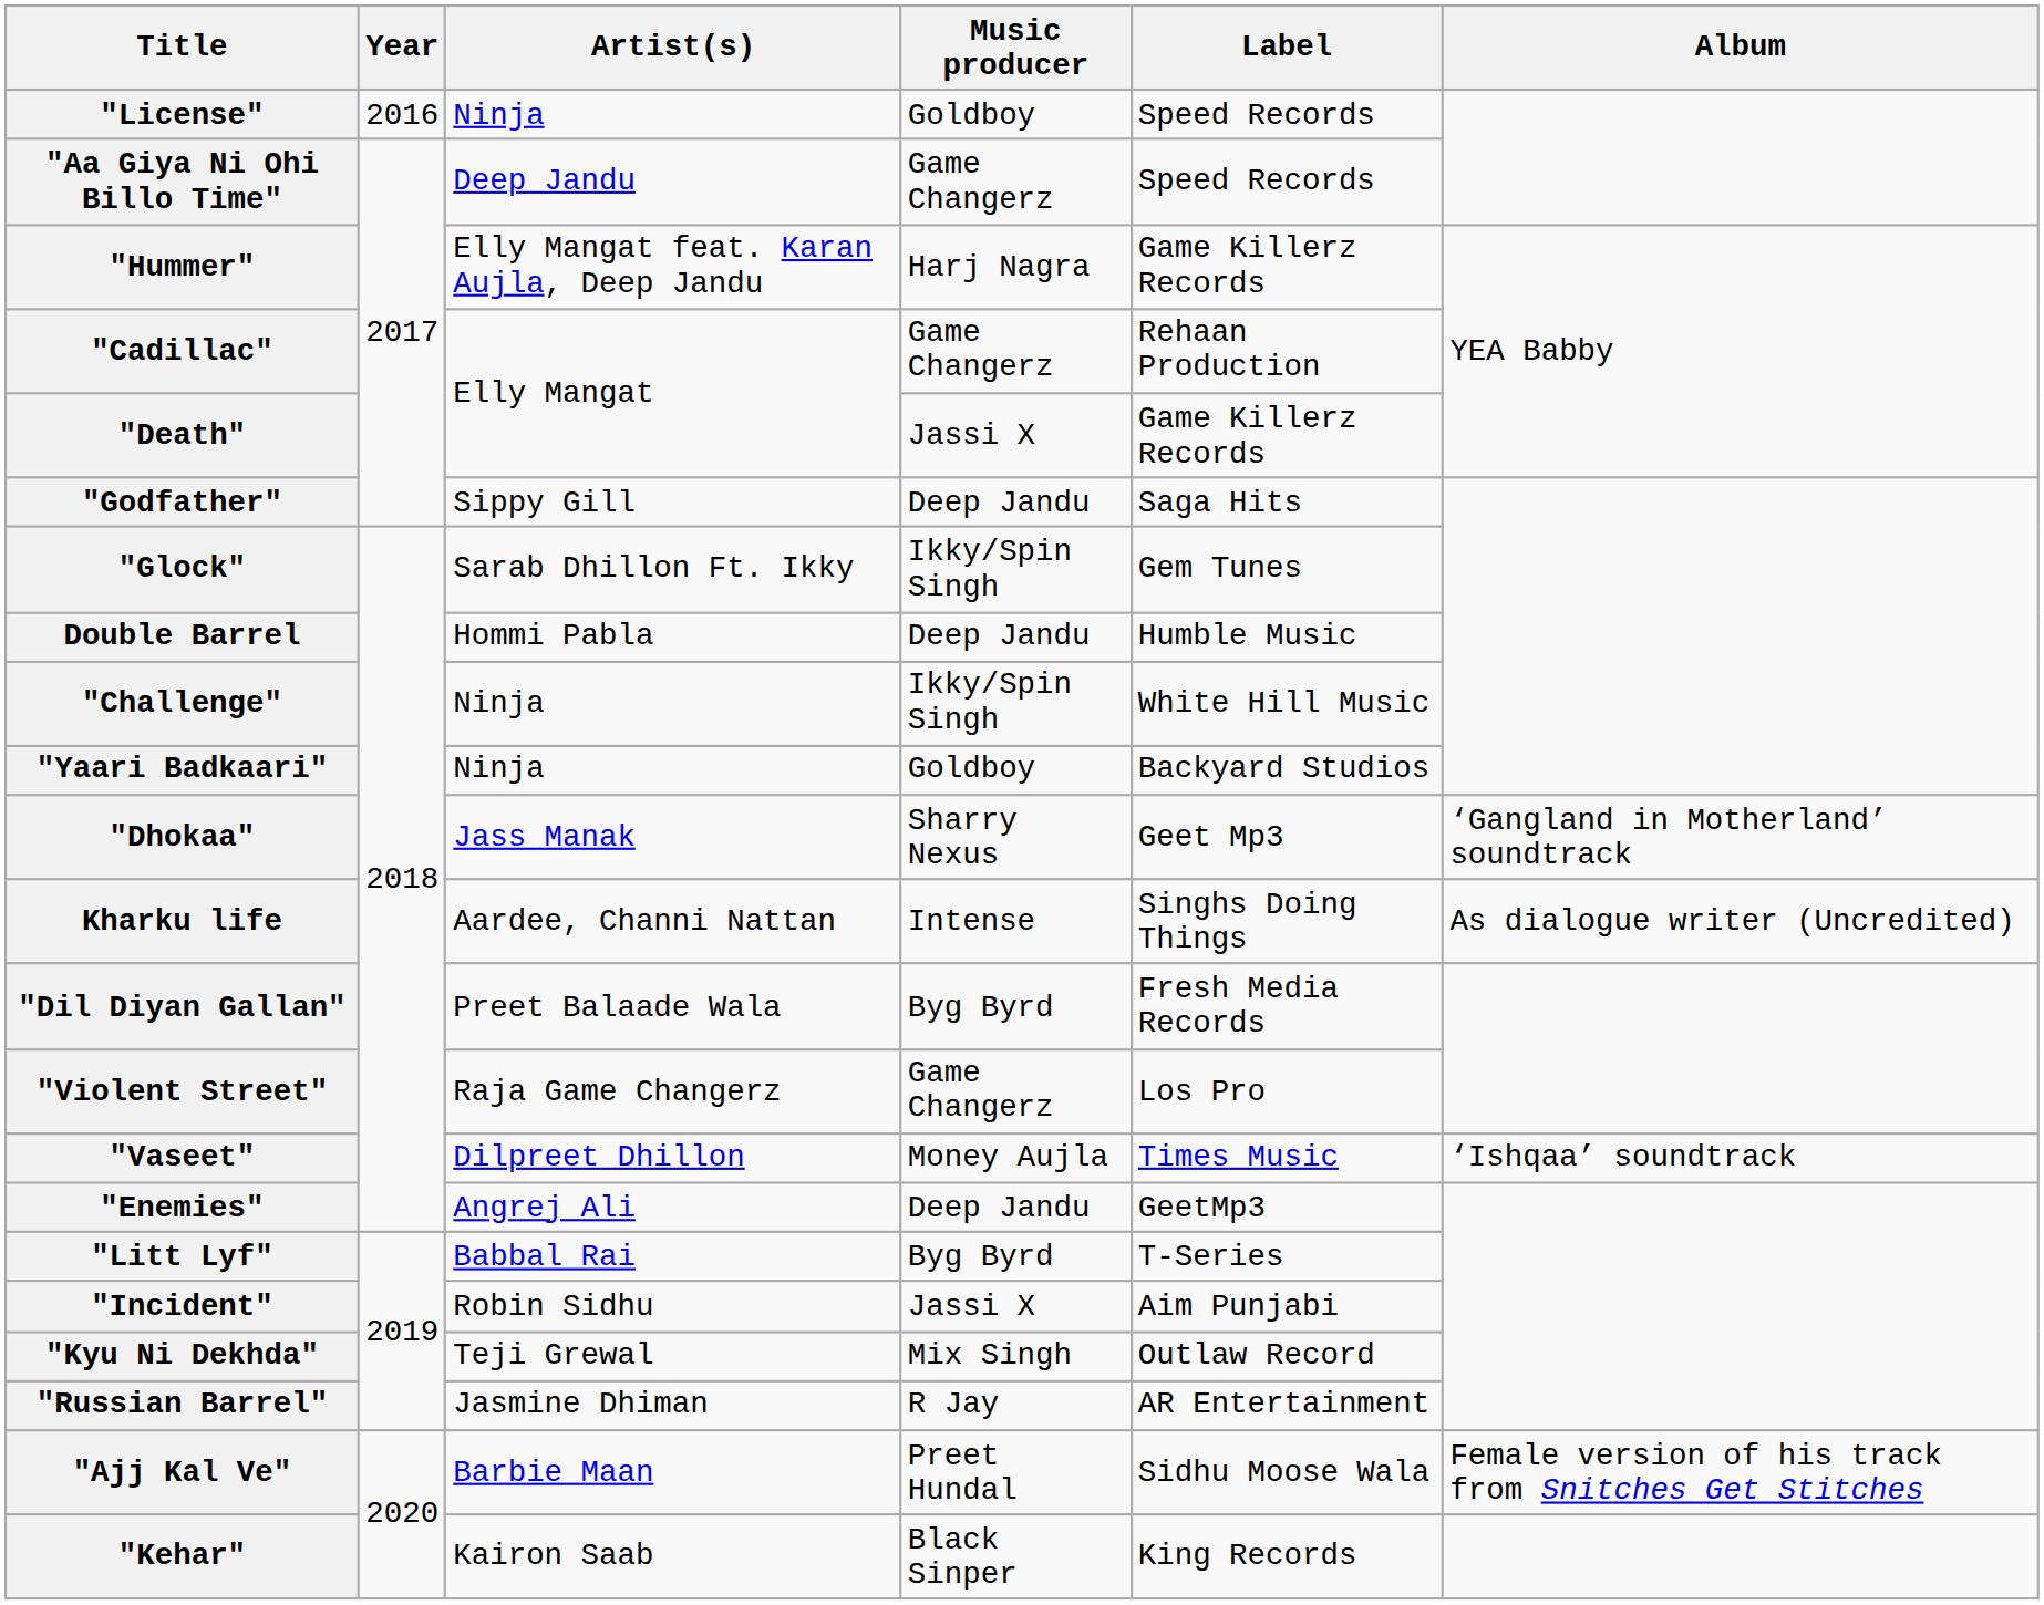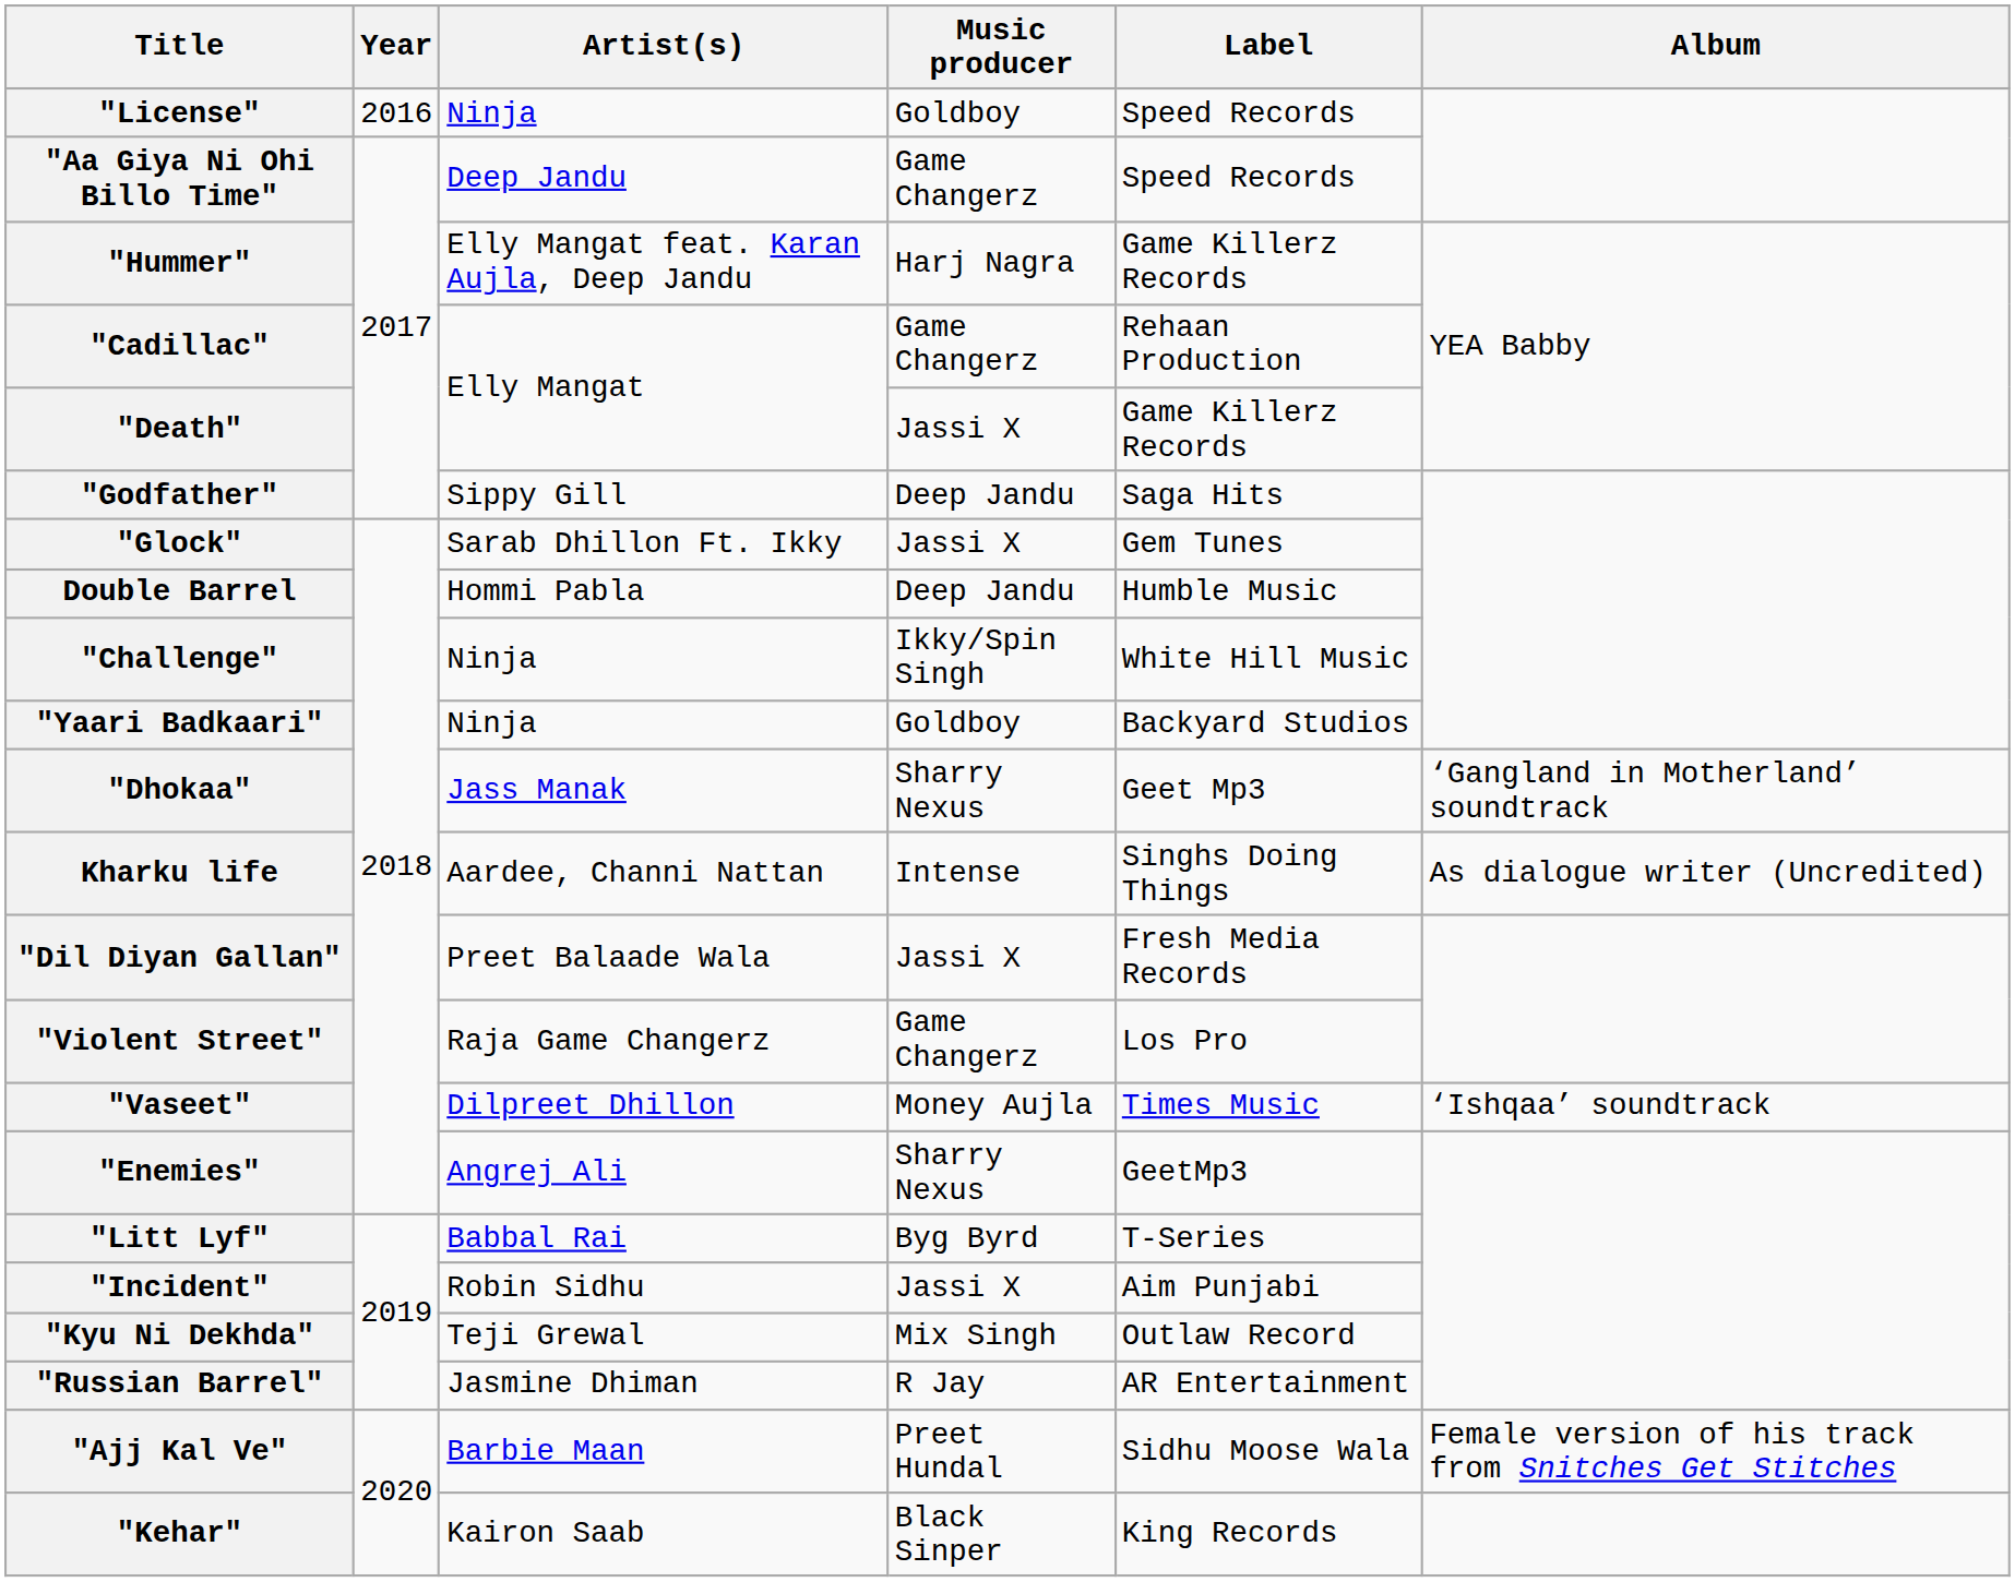"Glock" | Music producer: Ikky/Spin Singh -> Jassi X
"Dil Diyan Gallan" | Music producer: Byg Byrd -> Jassi X
"Enemies" | Music producer: Deep Jandu -> Sharry Nexus
